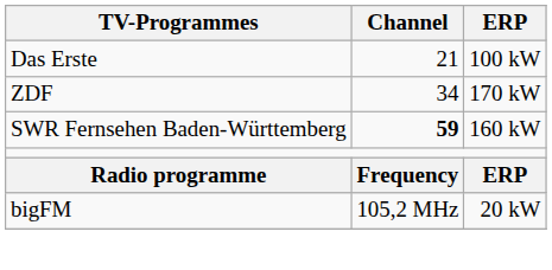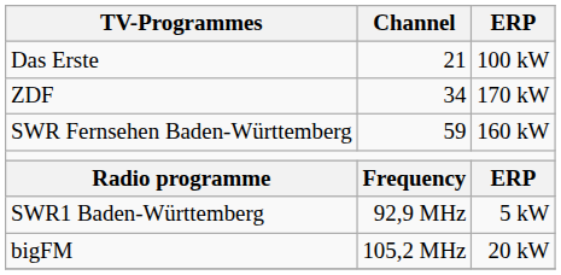SWR Fernsehen Baden-Württemberg | Channel: bold -> normal
+ row: SWR1 Baden-Württemberg | 92,9 MHz | 5 kW
